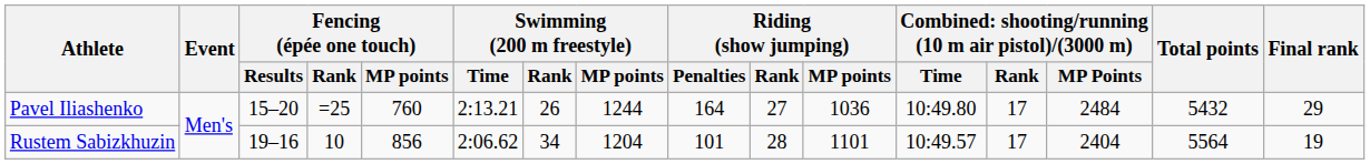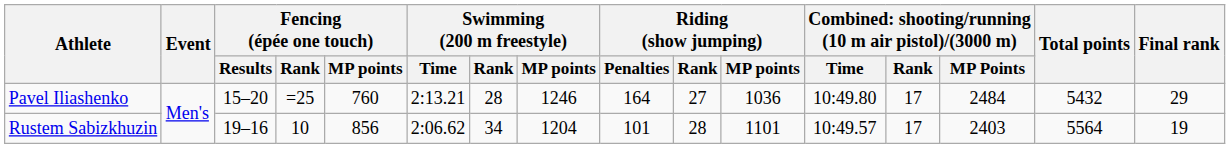Pavel Iliashenko | Swimming (200 m freestyle) / Rank: 26 -> 28
Pavel Iliashenko | Swimming (200 m freestyle) / MP points: 1244 -> 1246
Rustem Sabizkhuzin | column 14: 2404 -> 2403
